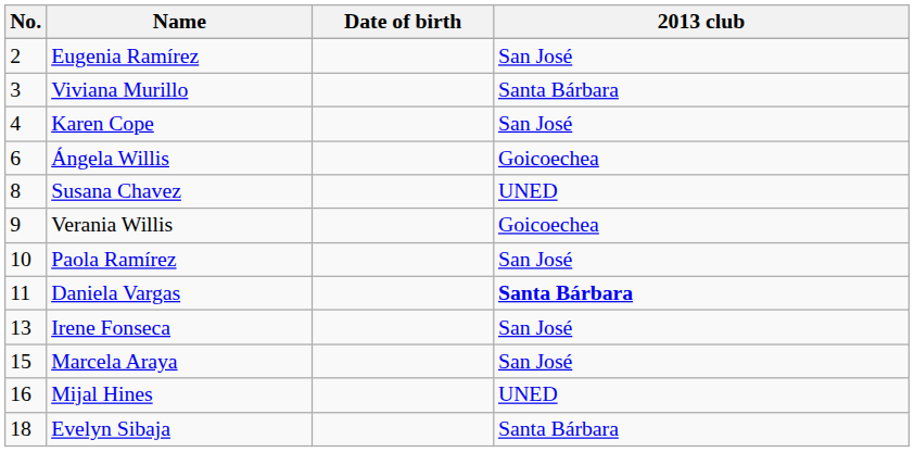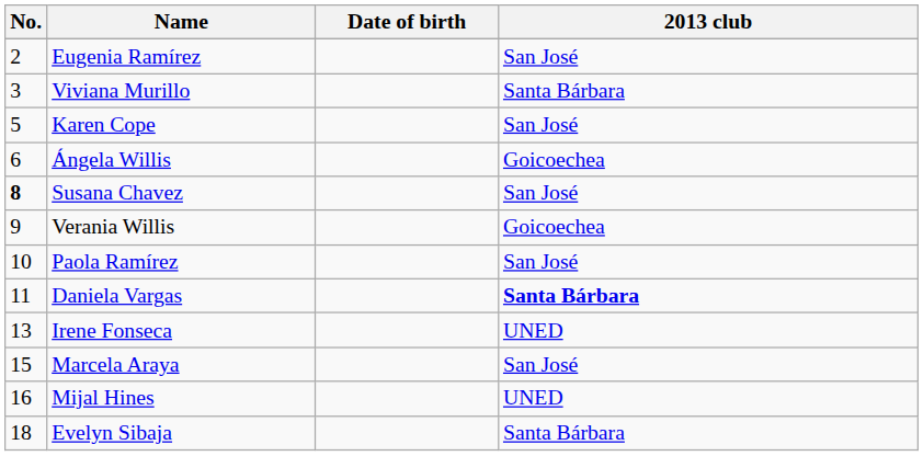Karen Cope | No.: 4 -> 5
Susana Chavez | No.: normal -> bold
Susana Chavez | 2013 club: UNED -> San José
Irene Fonseca | 2013 club: San José -> UNED
